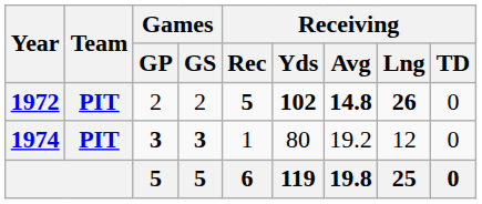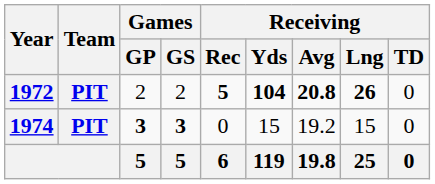1972 | Receiving / Yds: 102 -> 104
1972 | Receiving / Avg: 14.8 -> 20.8
1974 | Receiving / Rec: 1 -> 0
1974 | Receiving / Yds: 80 -> 15
1974 | Receiving / Lng: 12 -> 15
